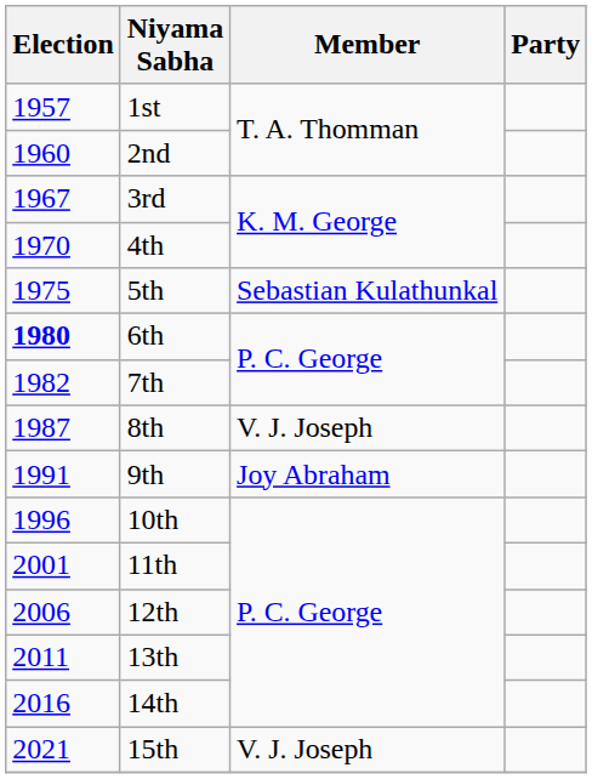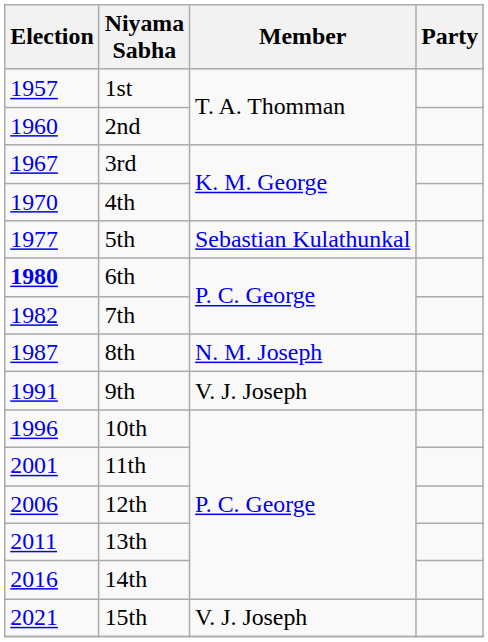5th | Election: 1975 -> 1977
8th | Member: V. J. Joseph -> N. M. Joseph
9th | Member: Joy Abraham -> V. J. Joseph
